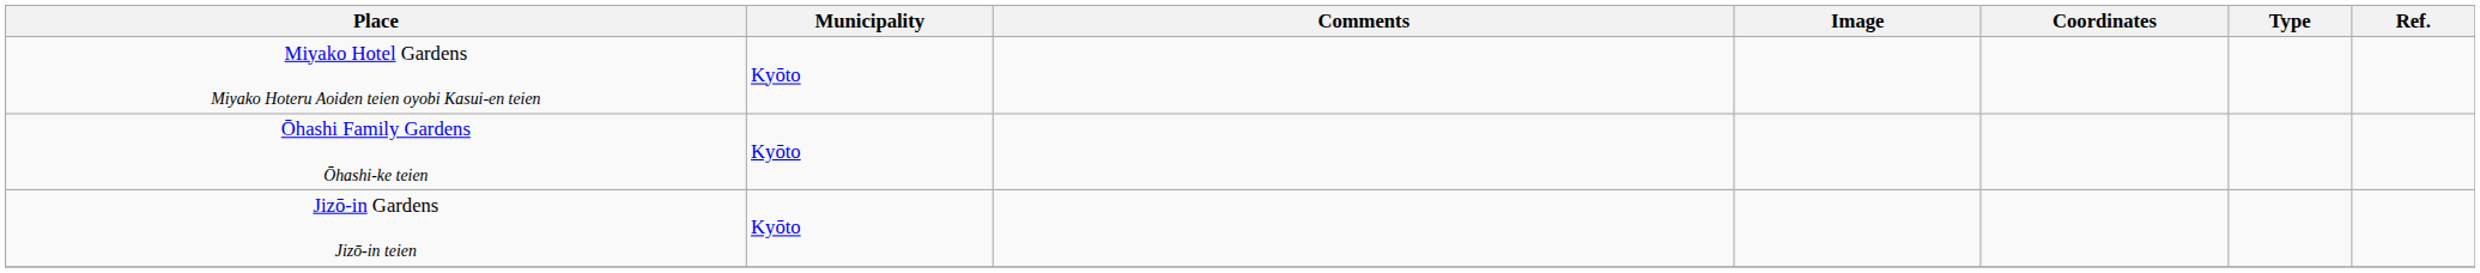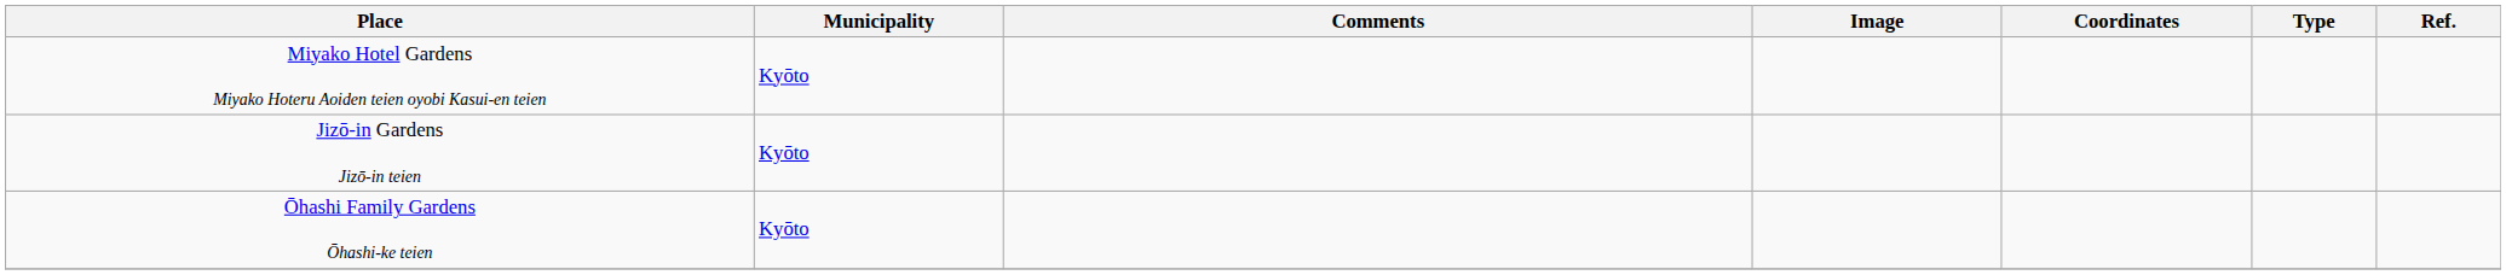rows swapped: Jizō-in Gardens Jizō-in teien <-> Ōhashi Family Gardens Ōhashi-ke teien
